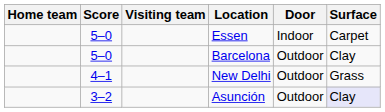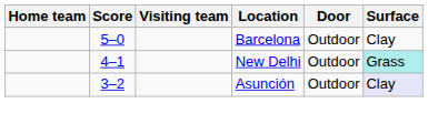- row: 5–0 | Essen | Indoor | Carpet
New Delhi | Surface: no background -> paleturquoise background
